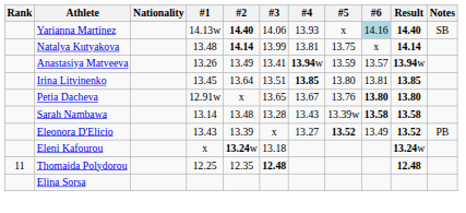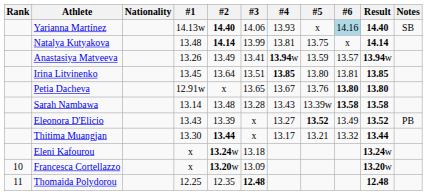+ row: Thitima Muangjan | 13.30 | 13.44 | x | 13.17 | 13.21 | 13.32 | 13.44
+ row: 10 | Francesca Cortellazzo | x | 13.20w | 13.09 | 13.20w
- row: Elina Sorsa
